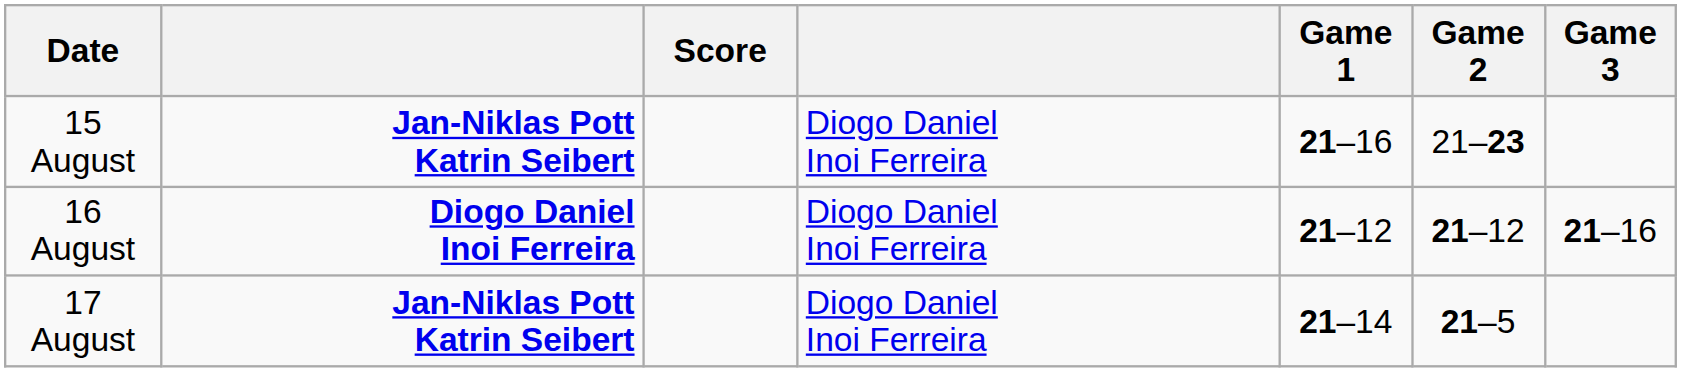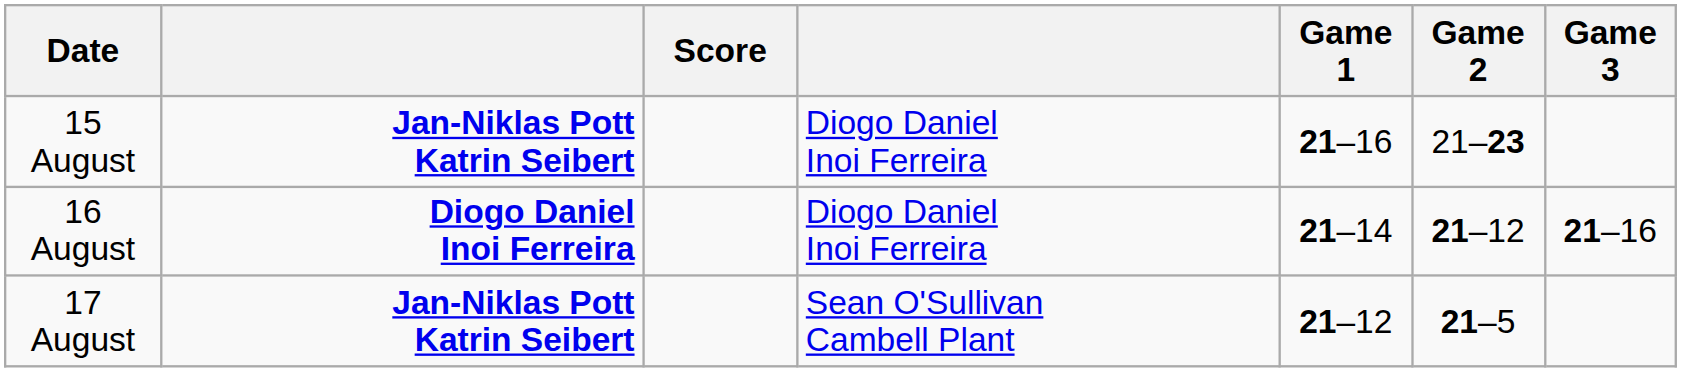16 August | Game 1: 21–12 -> 21–14
17 August | column 4: Diogo Daniel Inoi Ferreira -> Sean O'Sullivan Cambell Plant
17 August | Game 1: 21–14 -> 21–12
